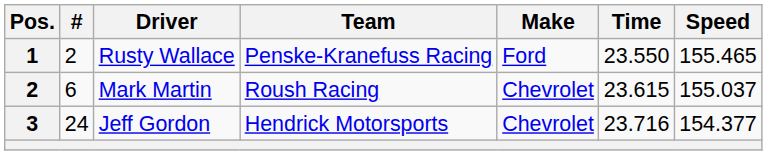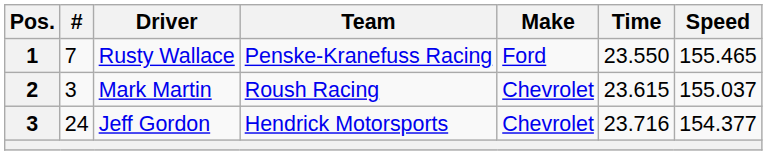Rusty Wallace | #: 2 -> 7
Mark Martin | #: 6 -> 3
